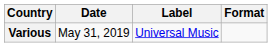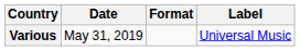columns swapped: Format <-> Label
